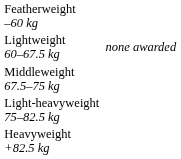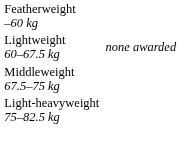- row: Heavyweight +82.5 kg
